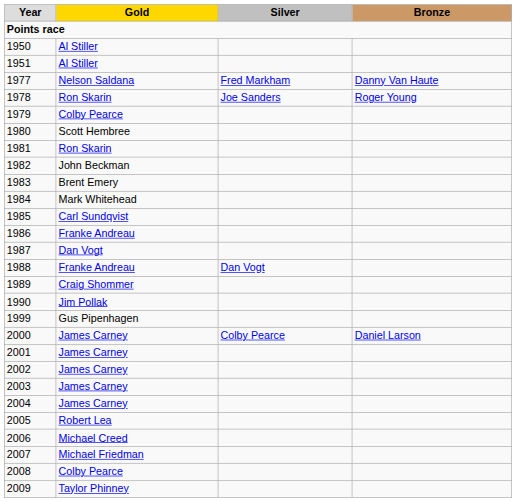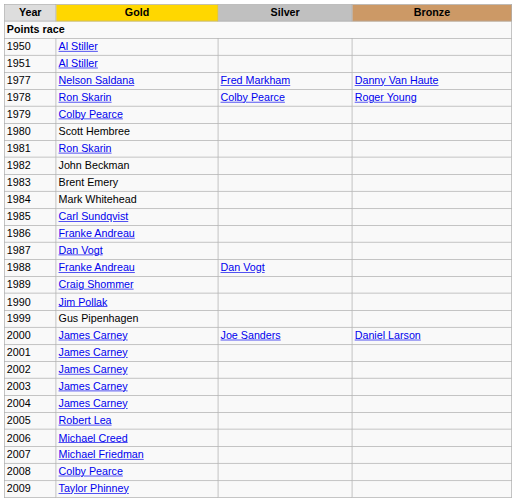1978 | Silver: Joe Sanders -> Colby Pearce
2000 | Silver: Colby Pearce -> Joe Sanders
